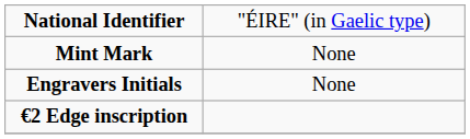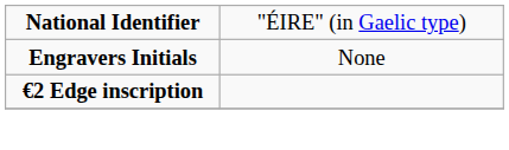- row: Mint Mark | None
